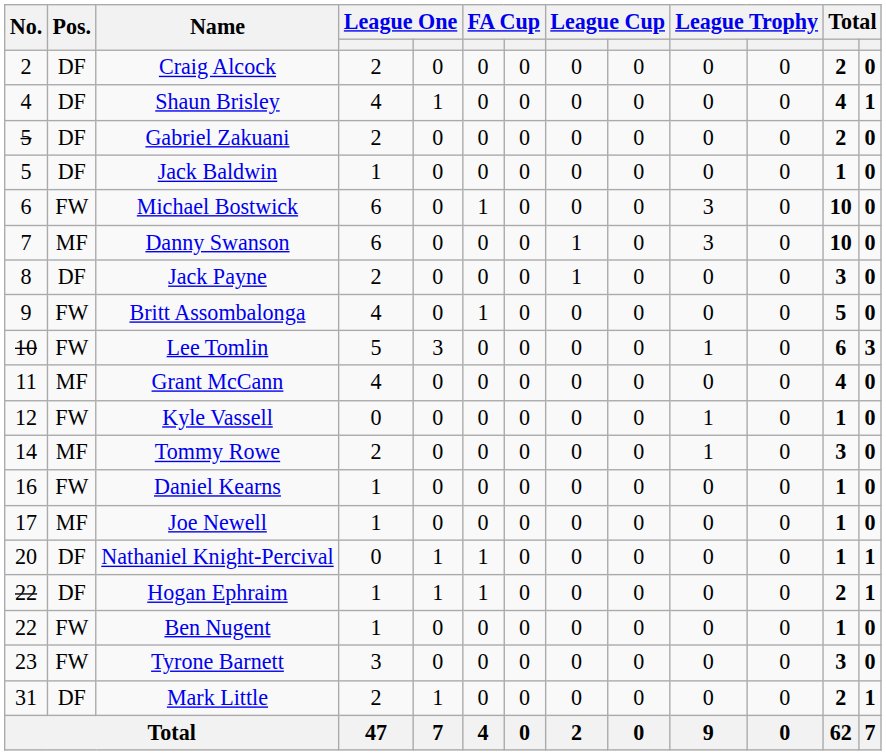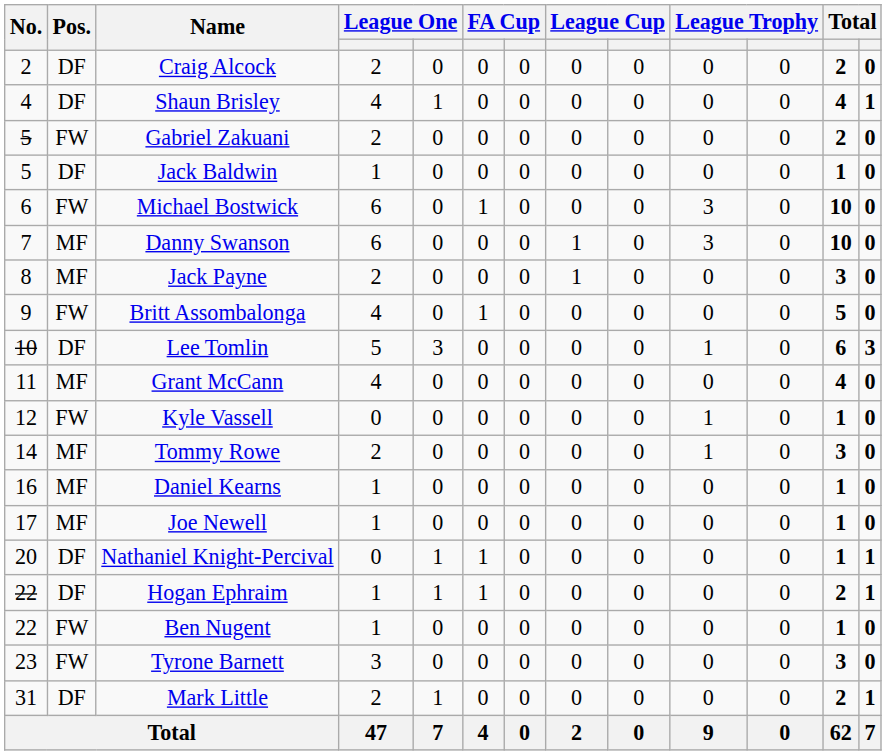Gabriel Zakuani | Pos.: DF -> FW
Jack Payne | Pos.: DF -> MF
Lee Tomlin | Pos.: FW -> DF
Daniel Kearns | Pos.: FW -> MF
